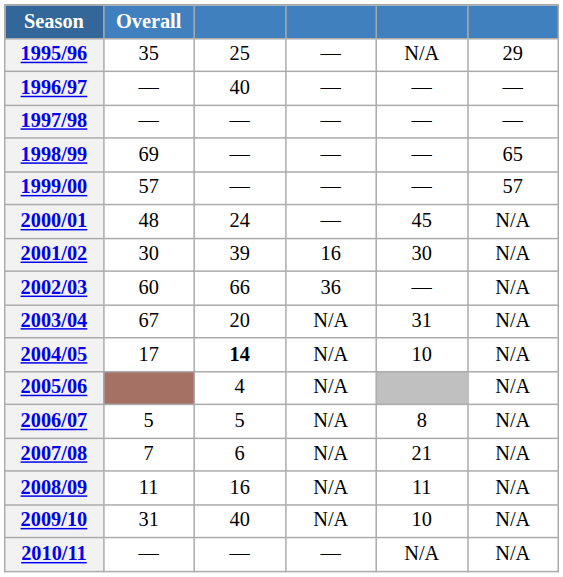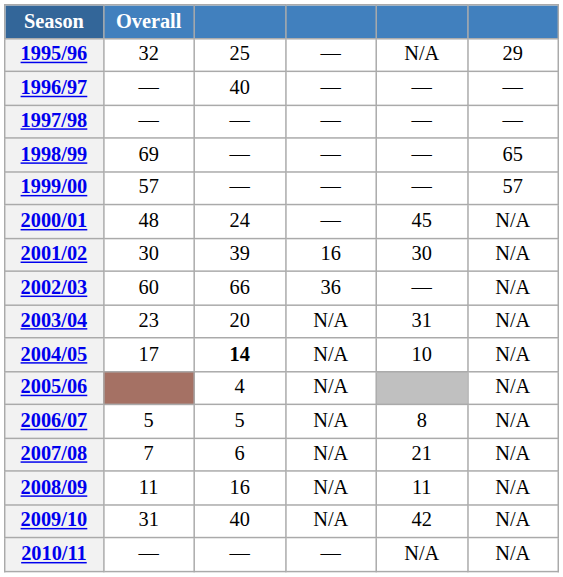1995/96 | Overall: 35 -> 32
2003/04 | Overall: 67 -> 23
2009/10 | column 5: 10 -> 42
